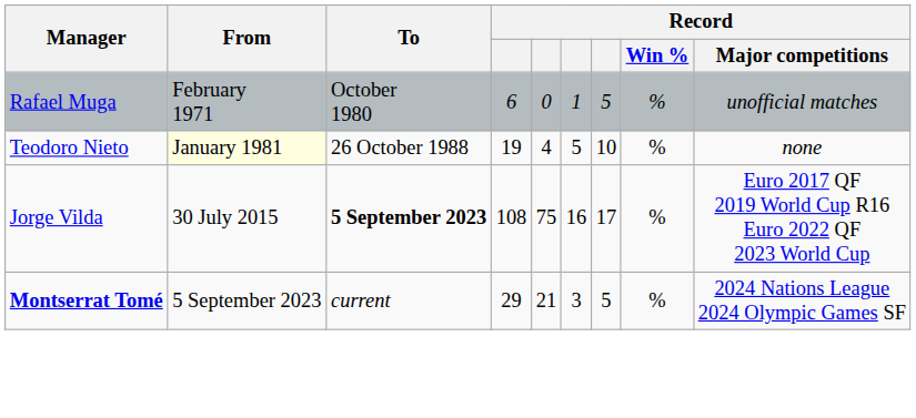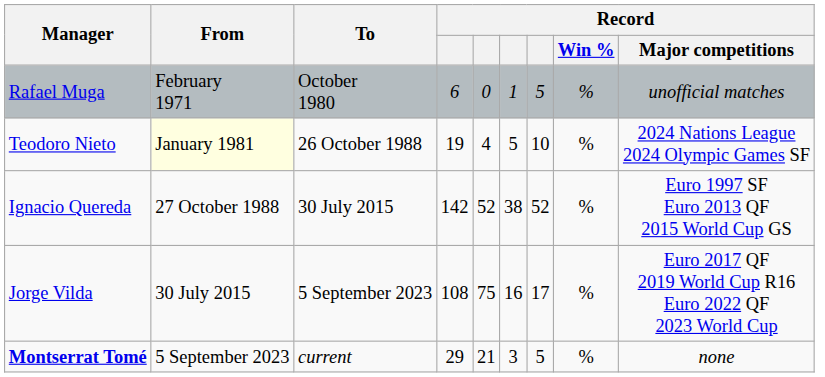Teodoro Nieto | Record / Major competitions: none -> 2024 Nations League 2024 Olympic Games SF
+ row: Ignacio Quereda | 27 October 1988 | 30 July 2015 | 142 | 52 | 38 | 52 | % | Euro 1997 SF Euro 2013 QF 2015 World Cup GS
Jorge Vilda | To: bold -> normal
Montserrat Tomé | Record / Major competitions: 2024 Nations League 2024 Olympic Games SF -> none
